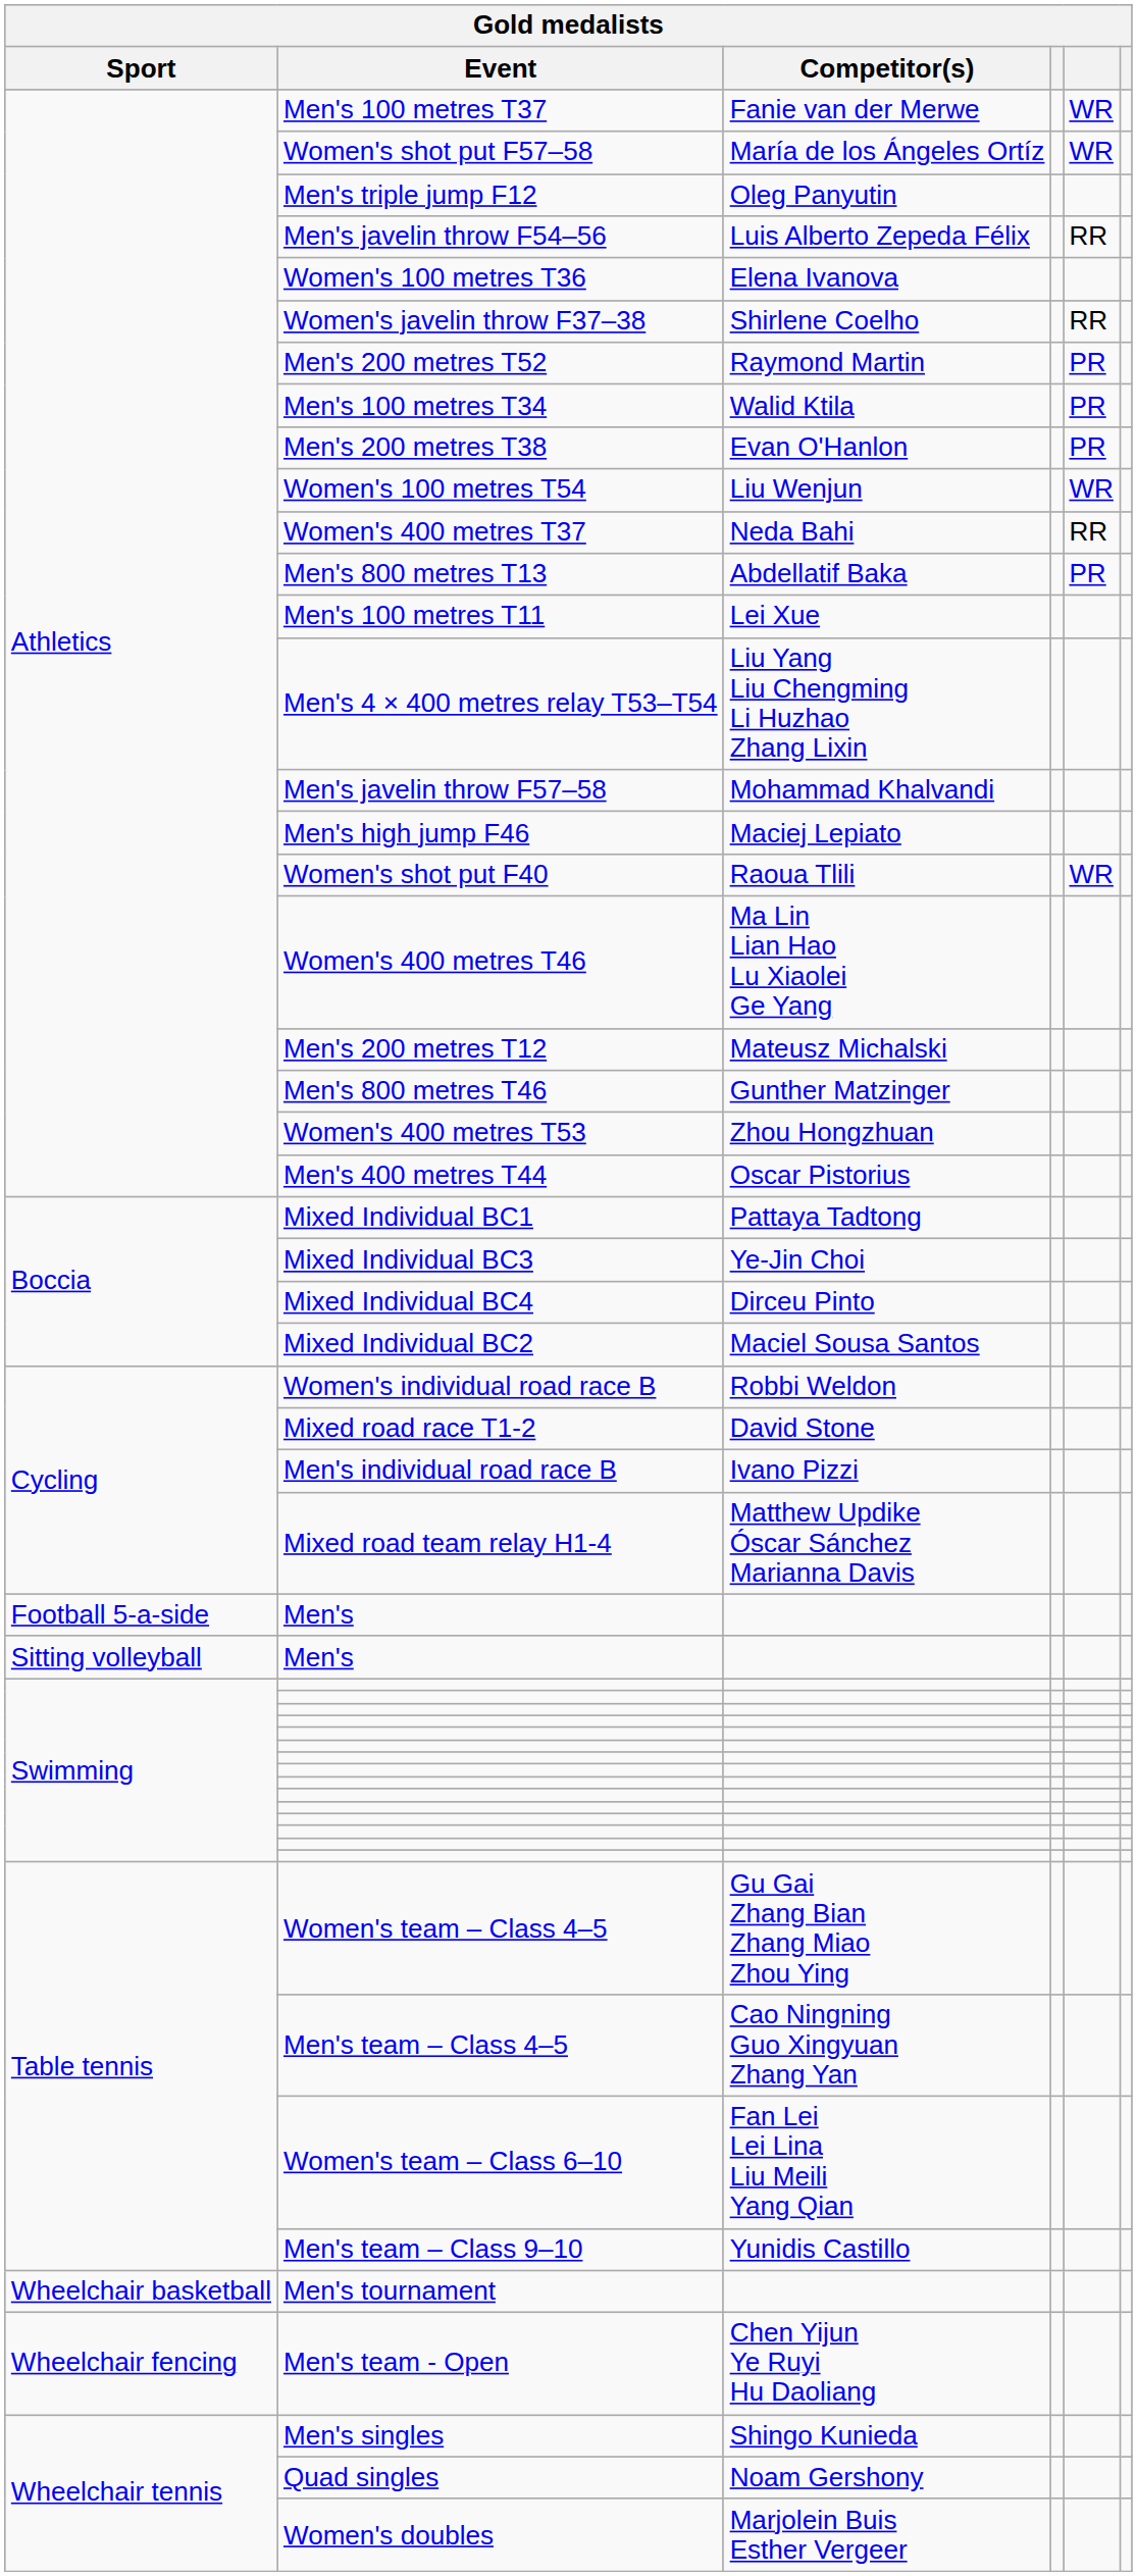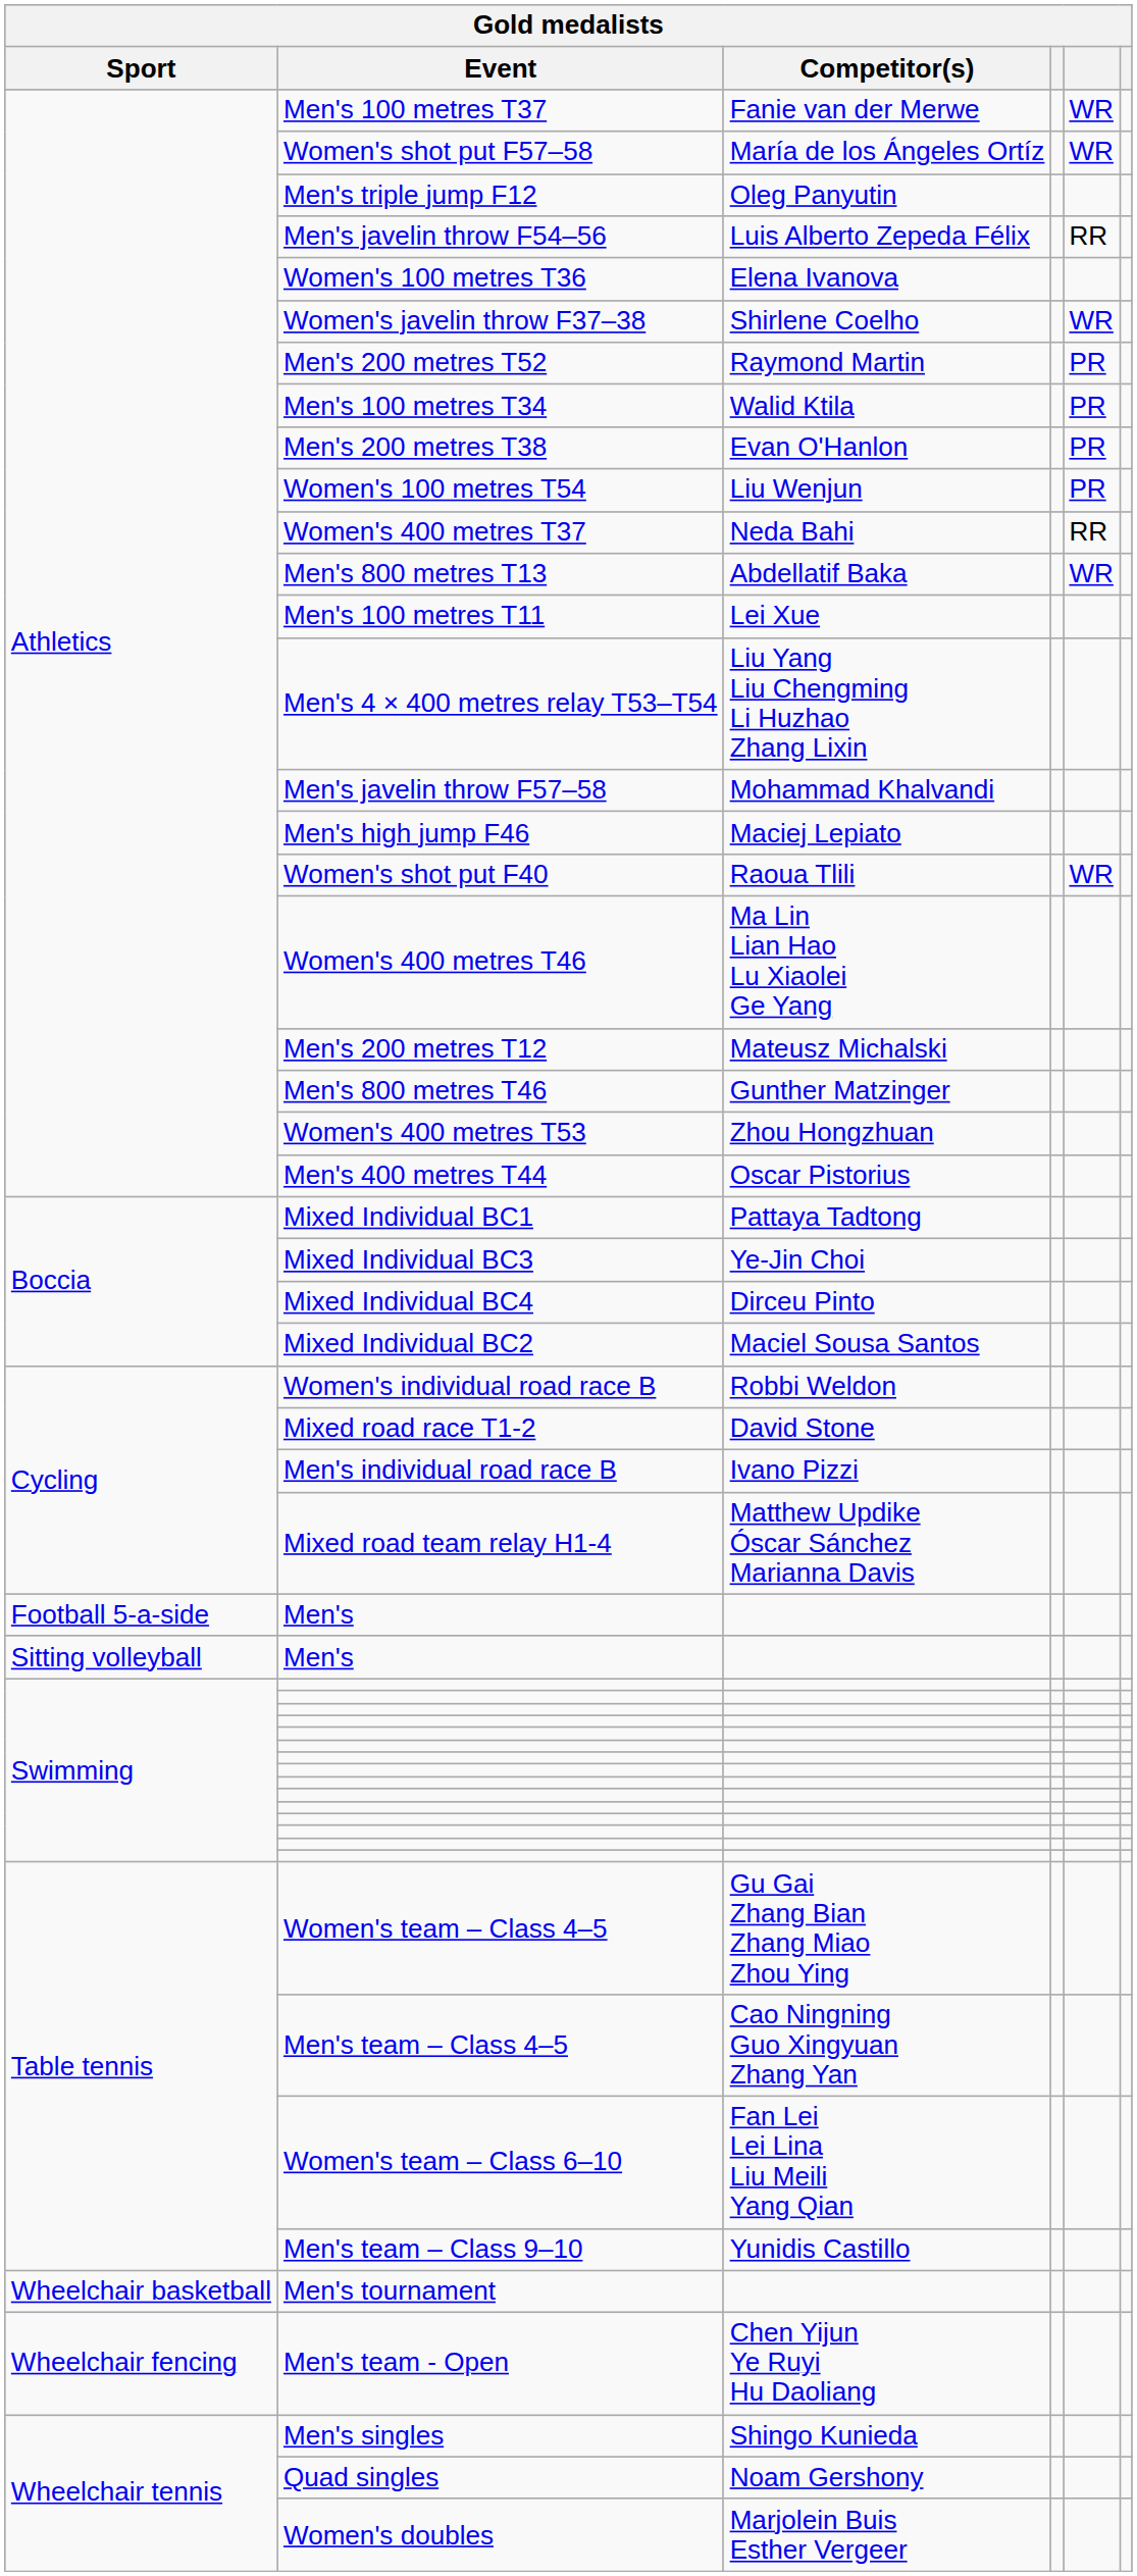Women's javelin throw F37–38 | column 5: RR -> WR
Women's 100 metres T54 | column 5: WR -> PR
Men's 800 metres T13 | column 5: PR -> WR
